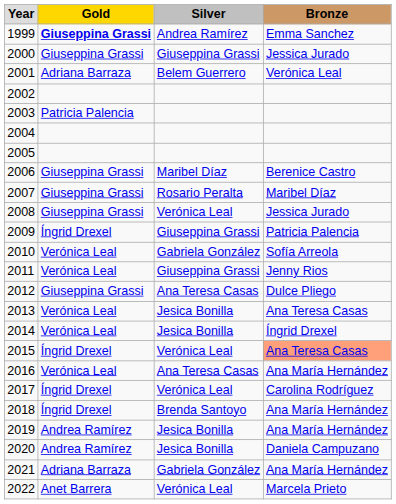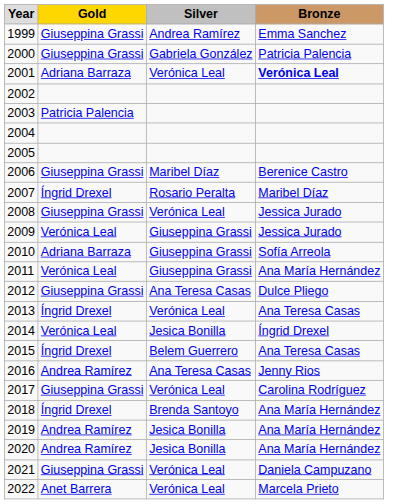1999 | Gold: bold -> normal
2000 | Silver: Giuseppina Grassi -> Gabriela González
2000 | Bronze: Jessica Jurado -> Patricia Palencia
2001 | Silver: Belem Guerrero -> Verónica Leal
2001 | Bronze: normal -> bold
2007 | Gold: Giuseppina Grassi -> Íngrid Drexel
2009 | Gold: Íngrid Drexel -> Verónica Leal
2009 | Bronze: Patricia Palencia -> Jessica Jurado
2010 | Gold: Verónica Leal -> Adriana Barraza
2010 | Silver: Gabriela González -> Giuseppina Grassi
2011 | Bronze: Jenny Rios -> Ana María Hernández
2013 | Gold: Verónica Leal -> Íngrid Drexel
2013 | Silver: Jesica Bonilla -> Verónica Leal
2015 | Silver: Verónica Leal -> Belem Guerrero
2015 | Bronze: lightsalmon background -> no background
2016 | Gold: Verónica Leal -> Andrea Ramírez
2016 | Bronze: Ana María Hernández -> Jenny Rios
2017 | Gold: Íngrid Drexel -> Giuseppina Grassi
2020 | Bronze: Daniela Campuzano -> Ana María Hernández
2021 | Gold: Adriana Barraza -> Giuseppina Grassi
2021 | Silver: Gabriela González -> Verónica Leal
2021 | Bronze: Ana María Hernández -> Daniela Campuzano
